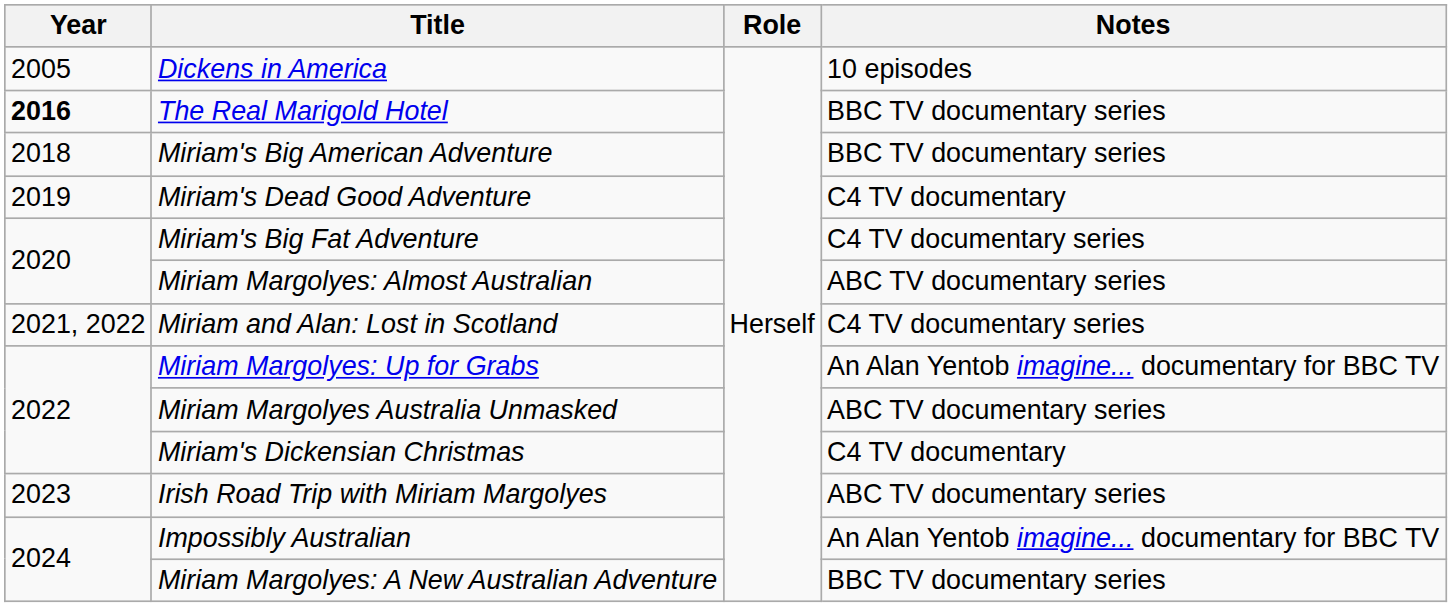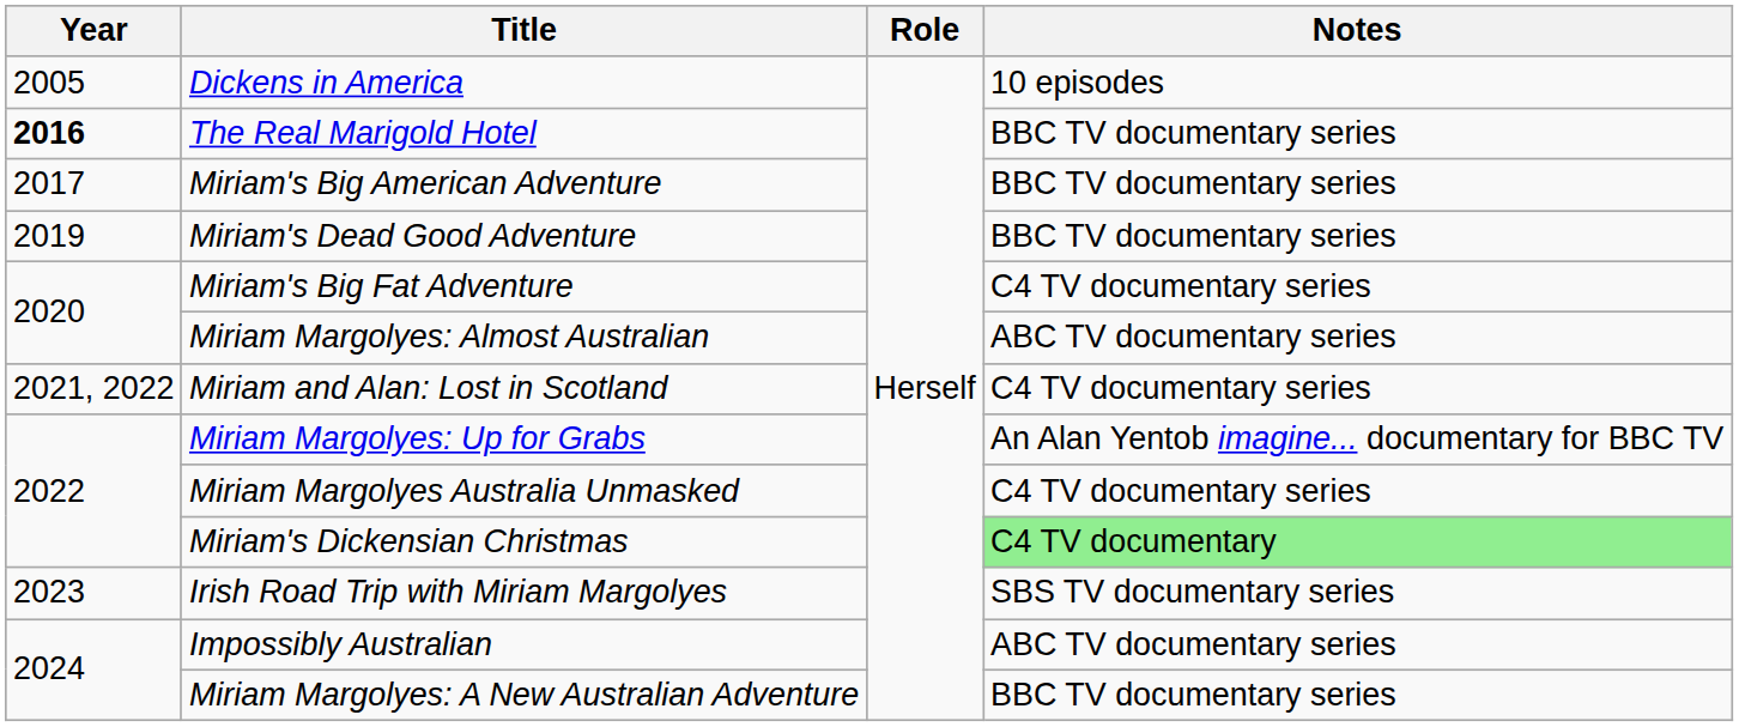Miriam's Big American Adventure | Year: 2018 -> 2017
Miriam's Dead Good Adventure | Notes: C4 TV documentary -> BBC TV documentary series
Miriam Margolyes Australia Unmasked | Notes: ABC TV documentary series -> C4 TV documentary series
Miriam's Dickensian Christmas | Notes: no background -> lightgreen background
Irish Road Trip with Miriam Margolyes | Notes: ABC TV documentary series -> SBS TV documentary series
Impossibly Australian | Notes: An Alan Yentob imagine... documentary for BBC TV -> ABC TV documentary series
